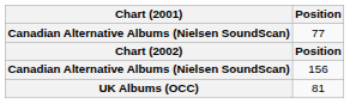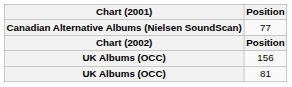156 | Chart (2001): Canadian Alternative Albums (Nielsen SoundScan) -> UK Albums (OCC)
